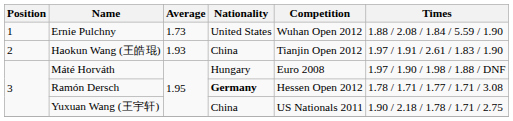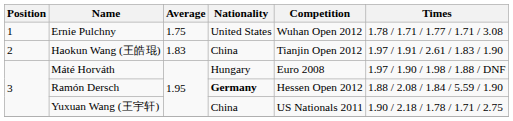Ernie Pulchny | Average: 1.73 -> 1.75
Ernie Pulchny | Times: 1.88 / 2.08 / 1.84 / 5.59 / 1.90 -> 1.78 / 1.71 / 1.77 / 1.71 / 3.08
Haokun Wang (王皓琨) | Average: 1.93 -> 1.83
Ramón Dersch | Times: 1.78 / 1.71 / 1.77 / 1.71 / 3.08 -> 1.88 / 2.08 / 1.84 / 5.59 / 1.90
